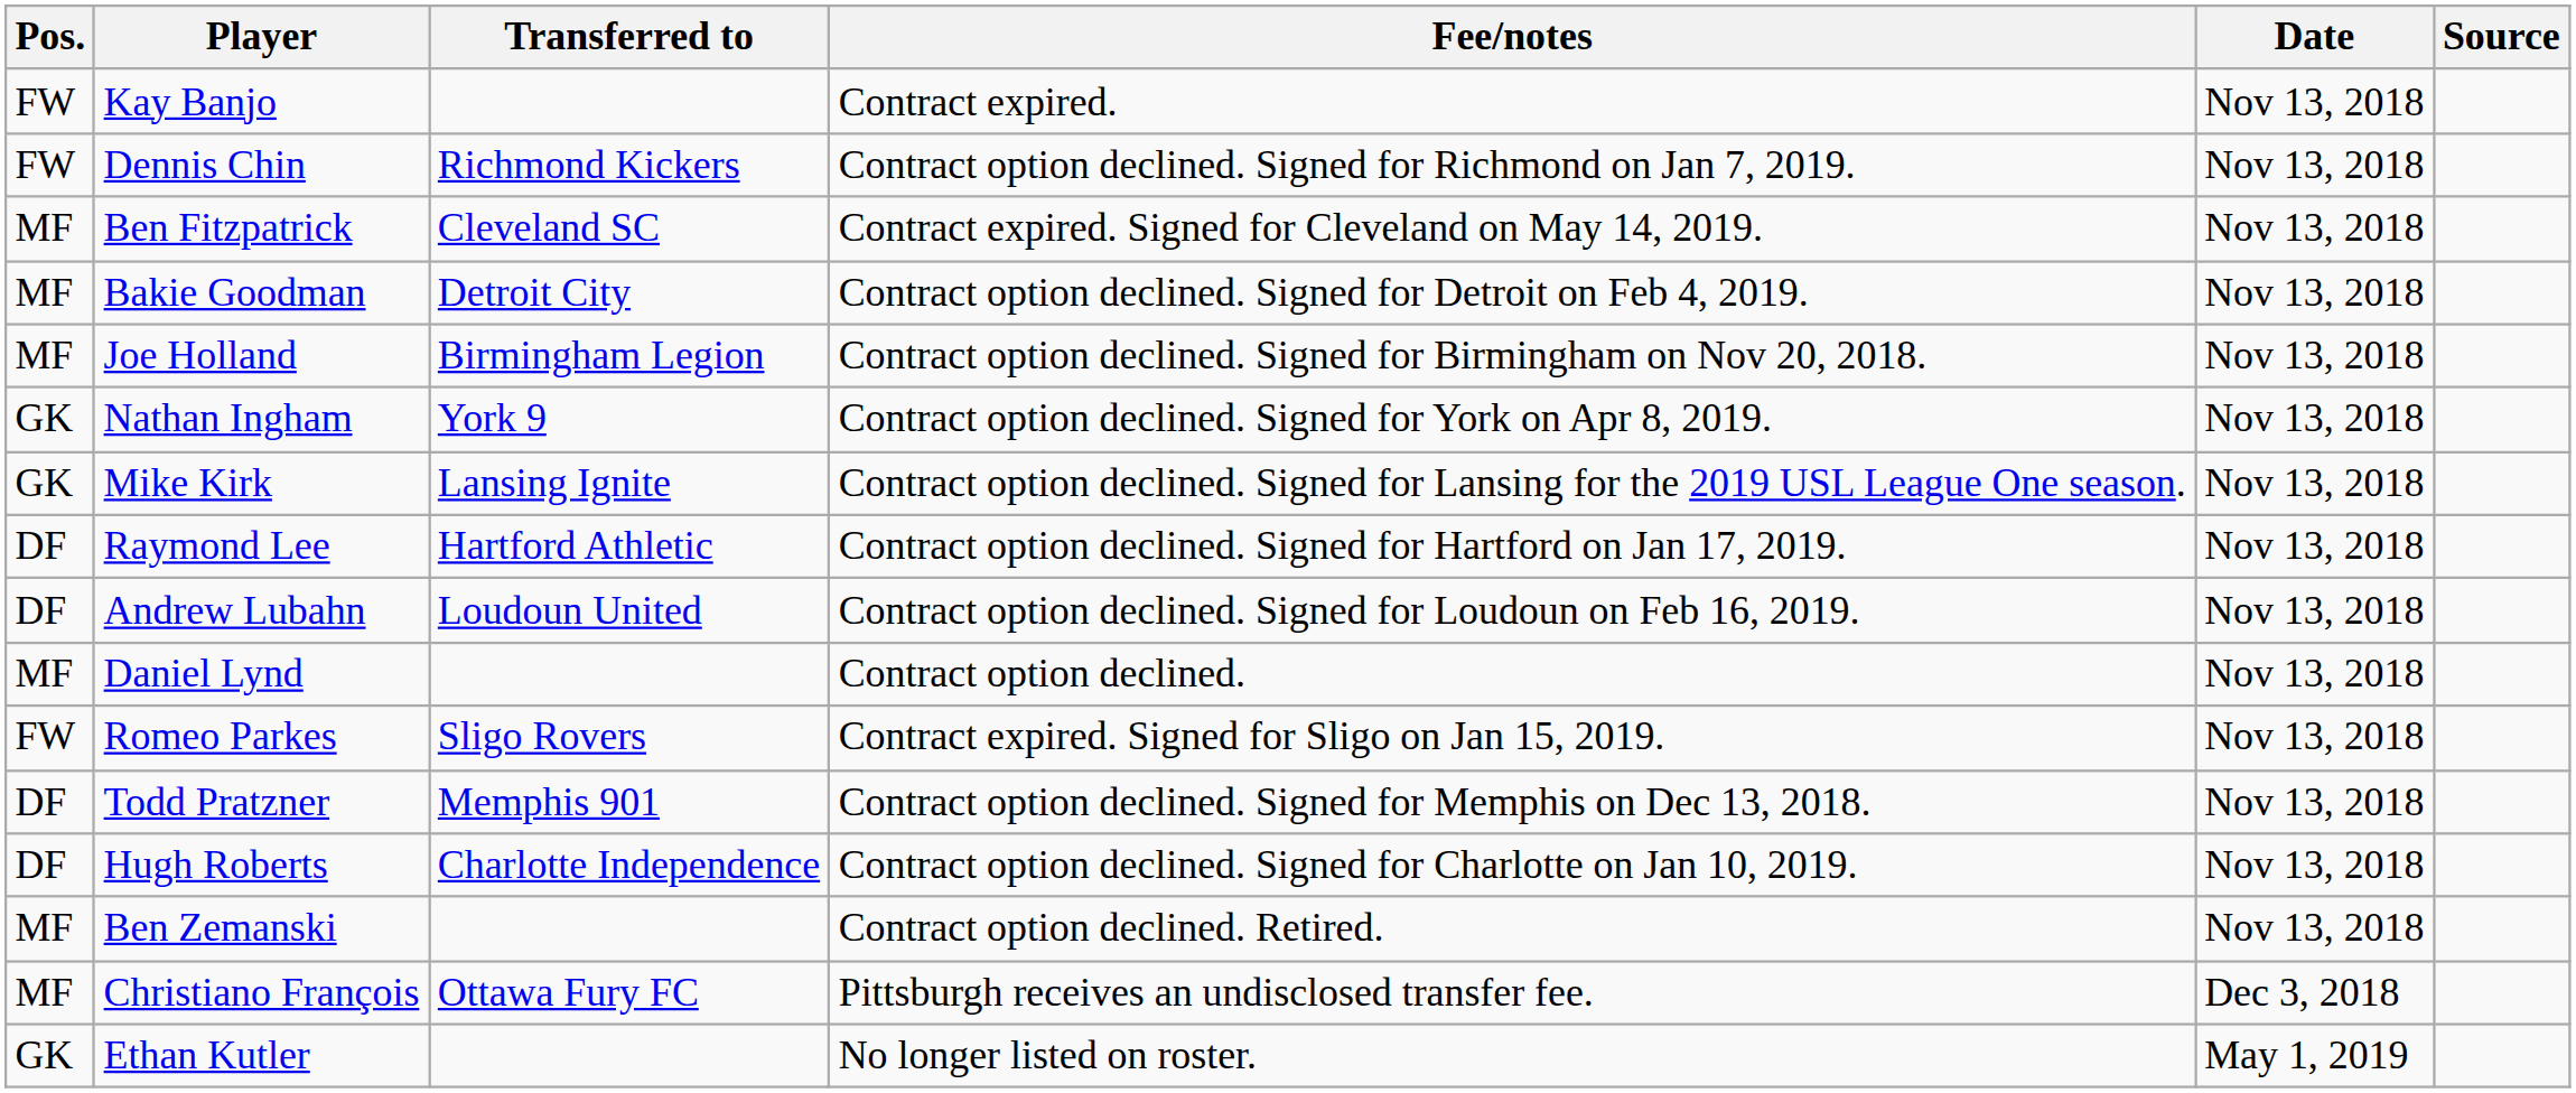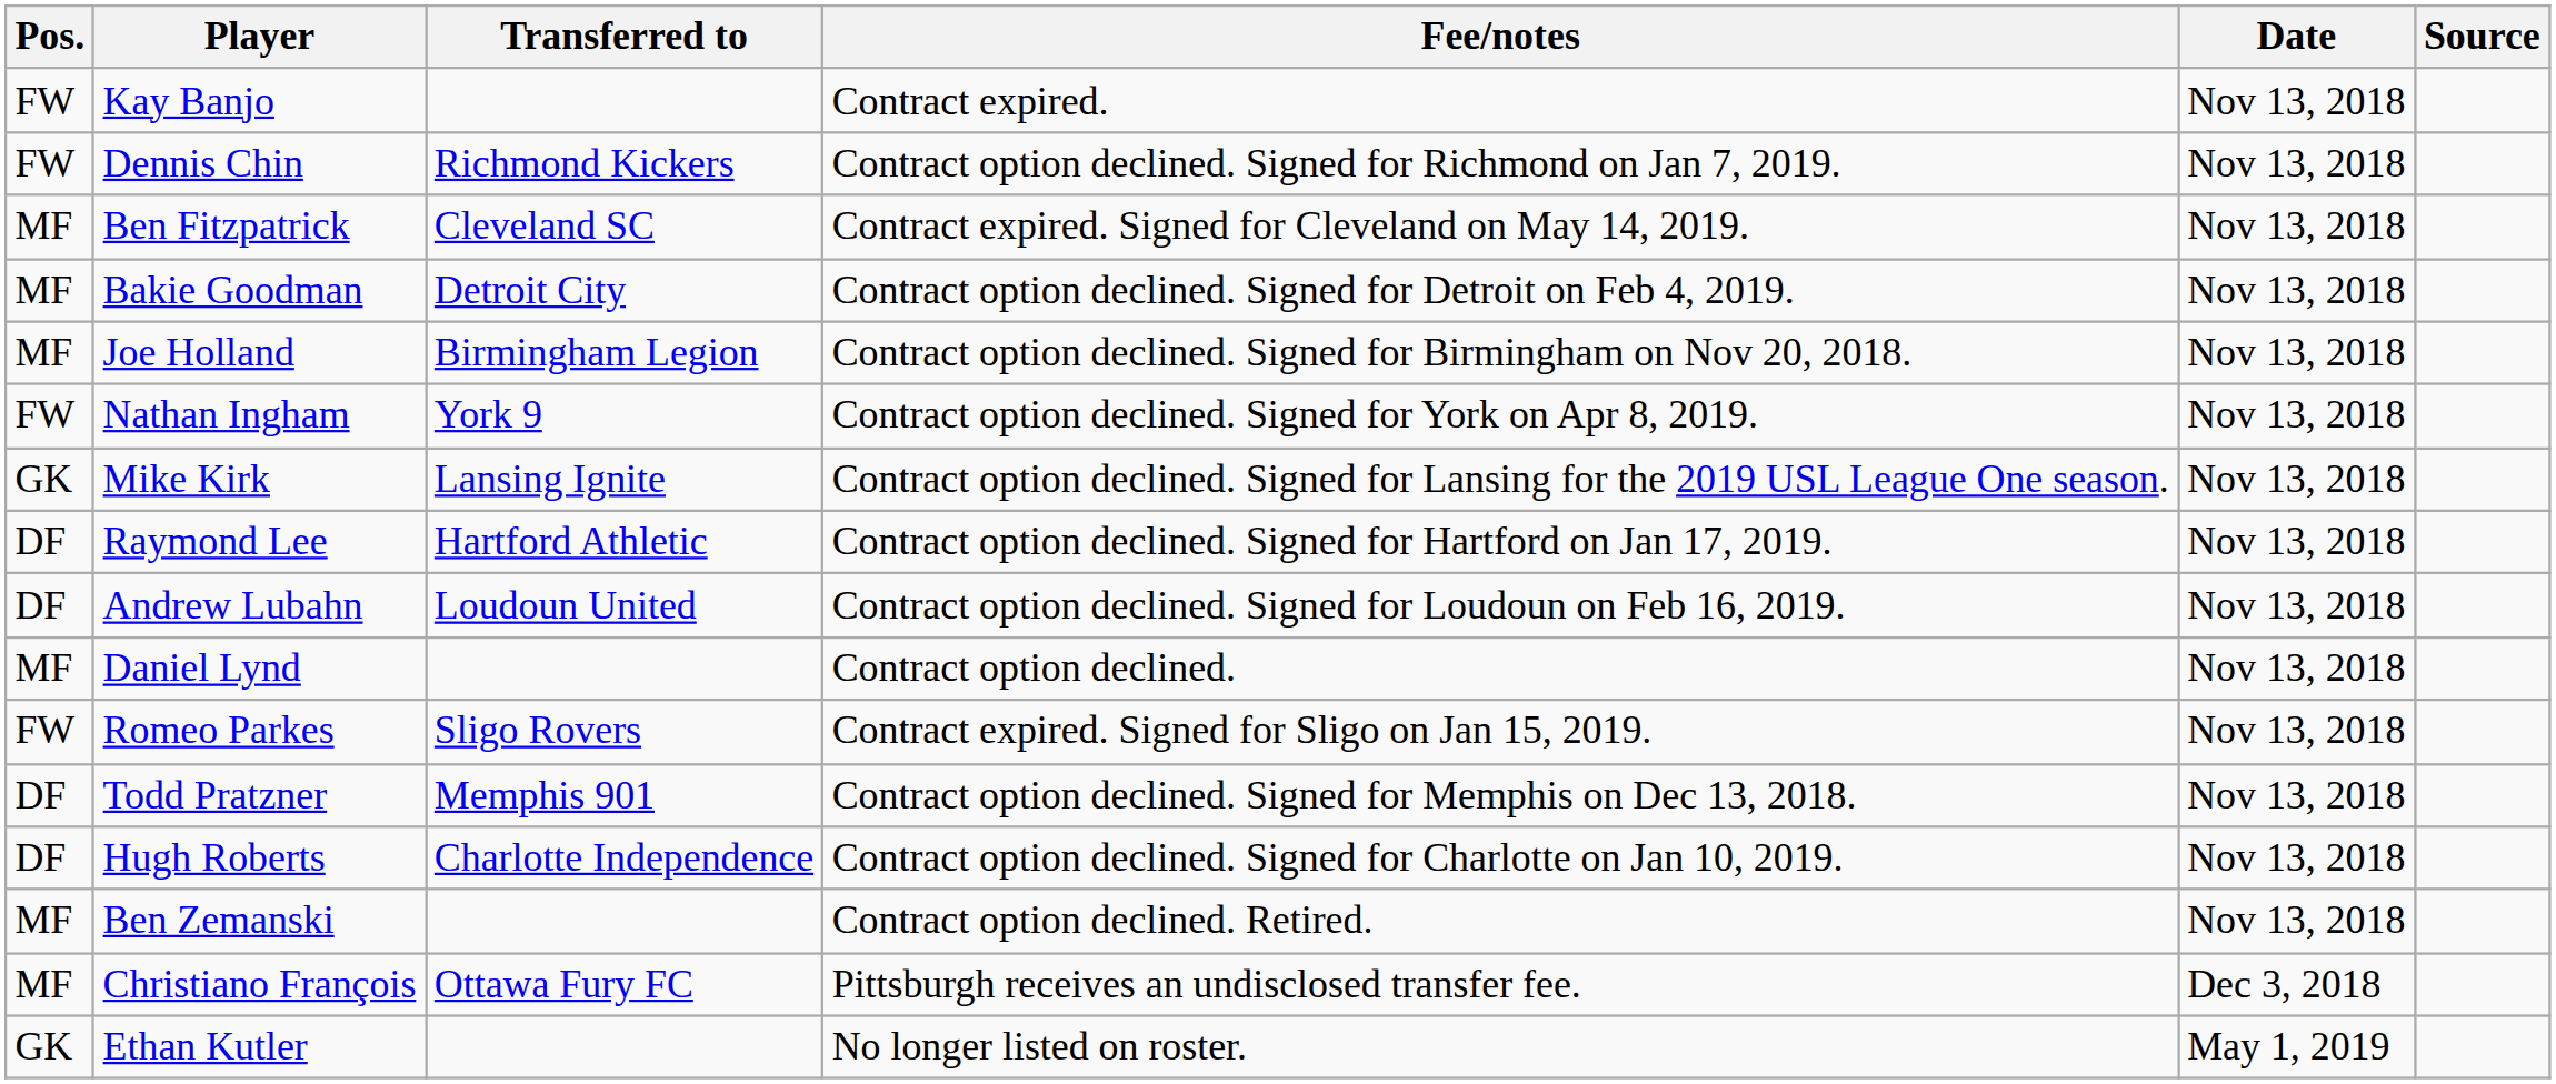Nathan Ingham | Pos.: GK -> FW
